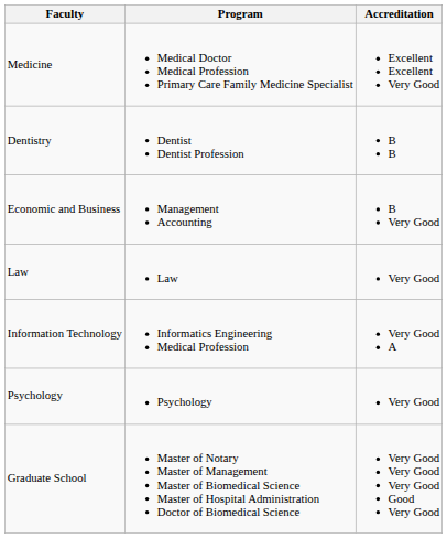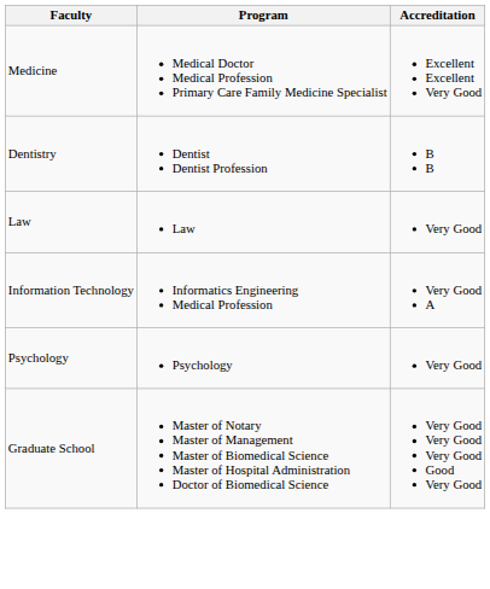- row: Economic and Business | Management Accounting | B Very Good
